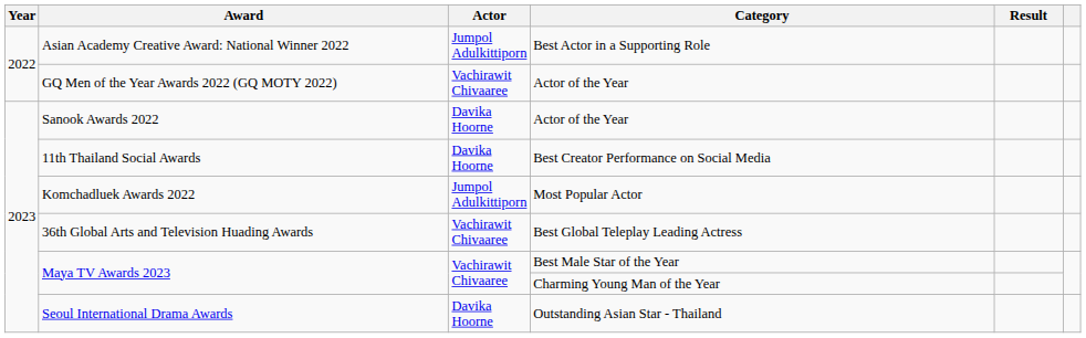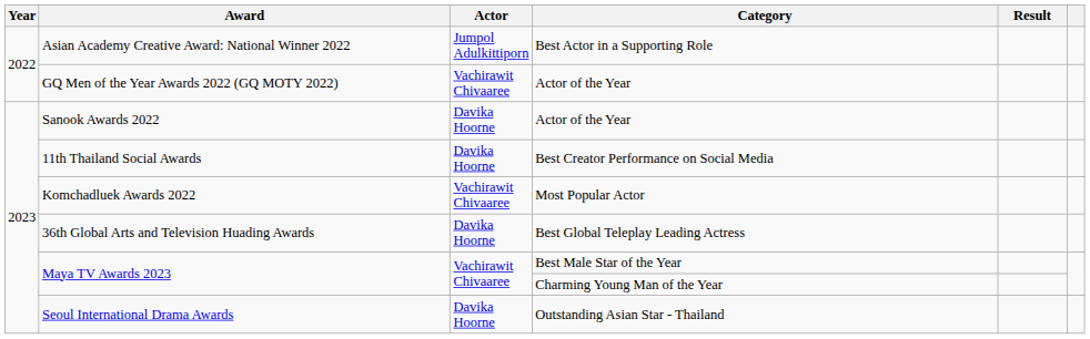Komchadluek Awards 2022 | Actor: Jumpol Adulkittiporn -> Vachirawit Chivaaree
36th Global Arts and Television Huading Awards | Actor: Vachirawit Chivaaree -> Davika Hoorne
